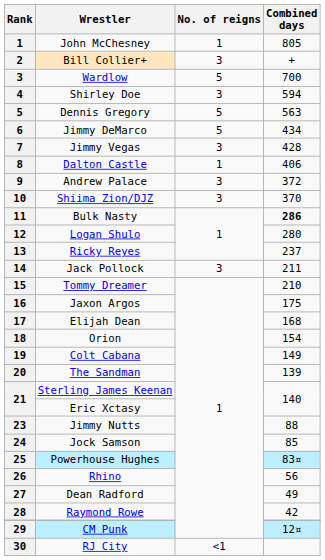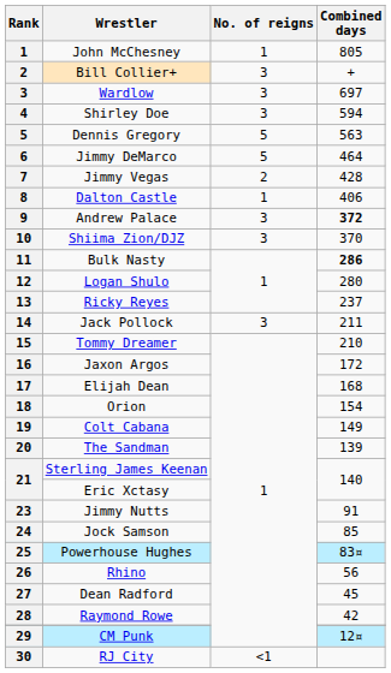Wardlow | No. of reigns: 5 -> 3
Wardlow | Combined days: 700 -> 697
Jimmy DeMarco | Combined days: 434 -> 464
Jimmy Vegas | No. of reigns: 3 -> 2
Andrew Palace | Combined days: normal -> bold
Jaxon Argos | Combined days: 175 -> 172
Jimmy Nutts | Combined days: 88 -> 91
Dean Radford | Combined days: 49 -> 45
